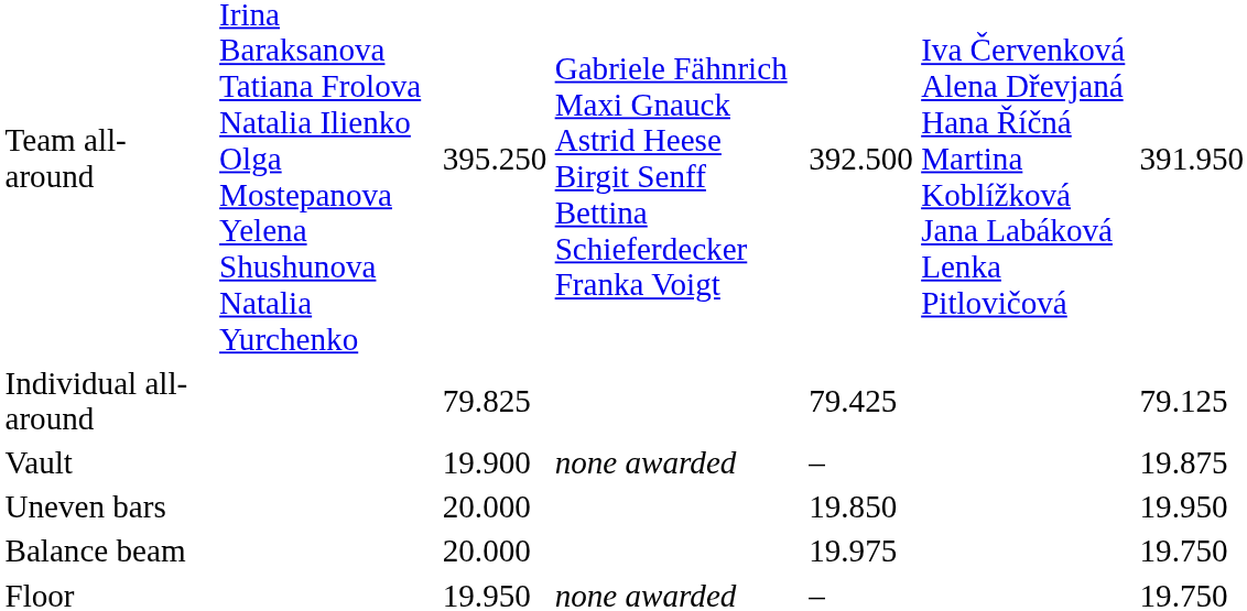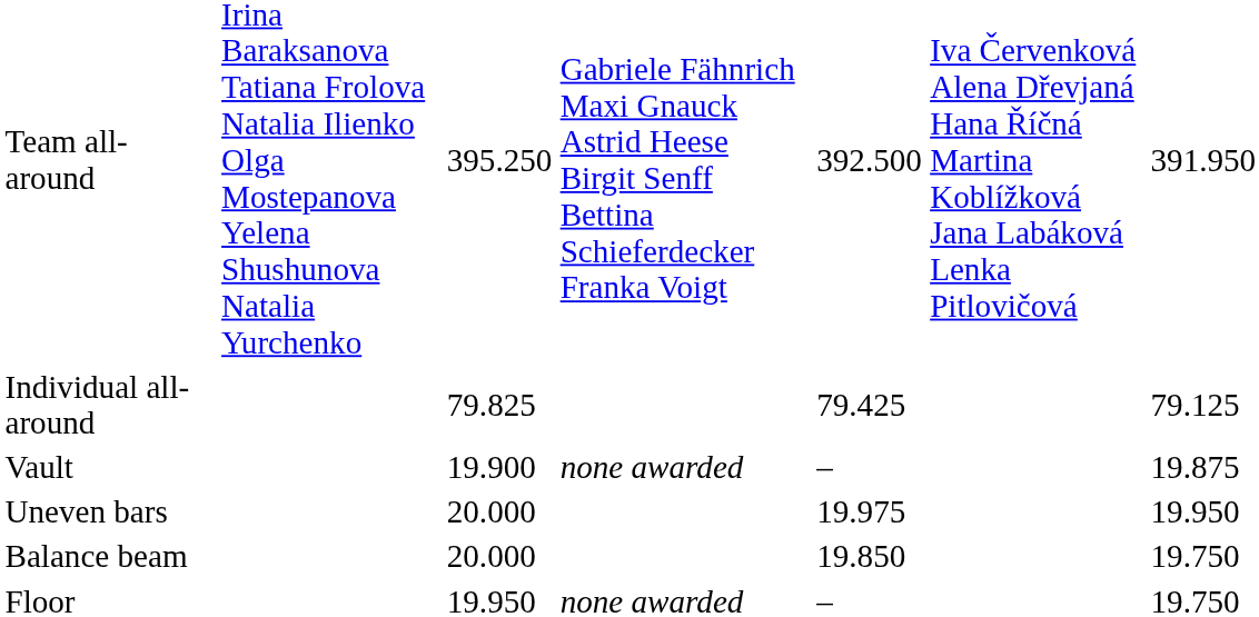Uneven bars | column 5: 19.850 -> 19.975
Balance beam | column 5: 19.975 -> 19.850
